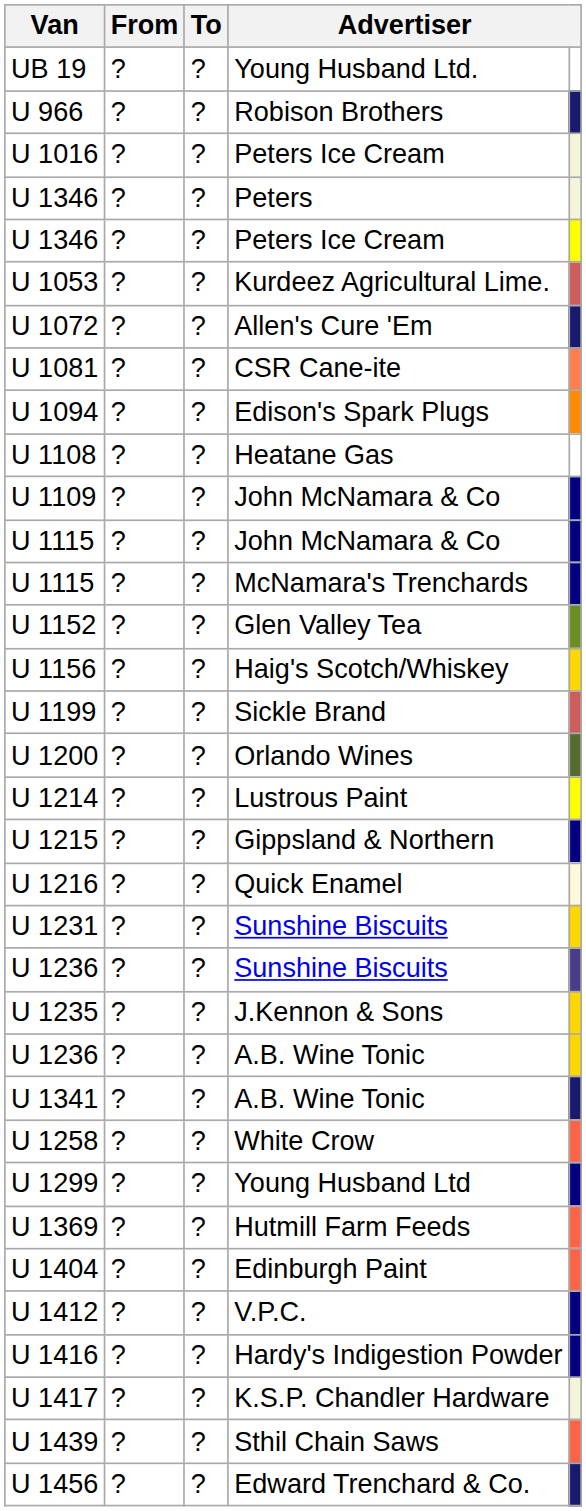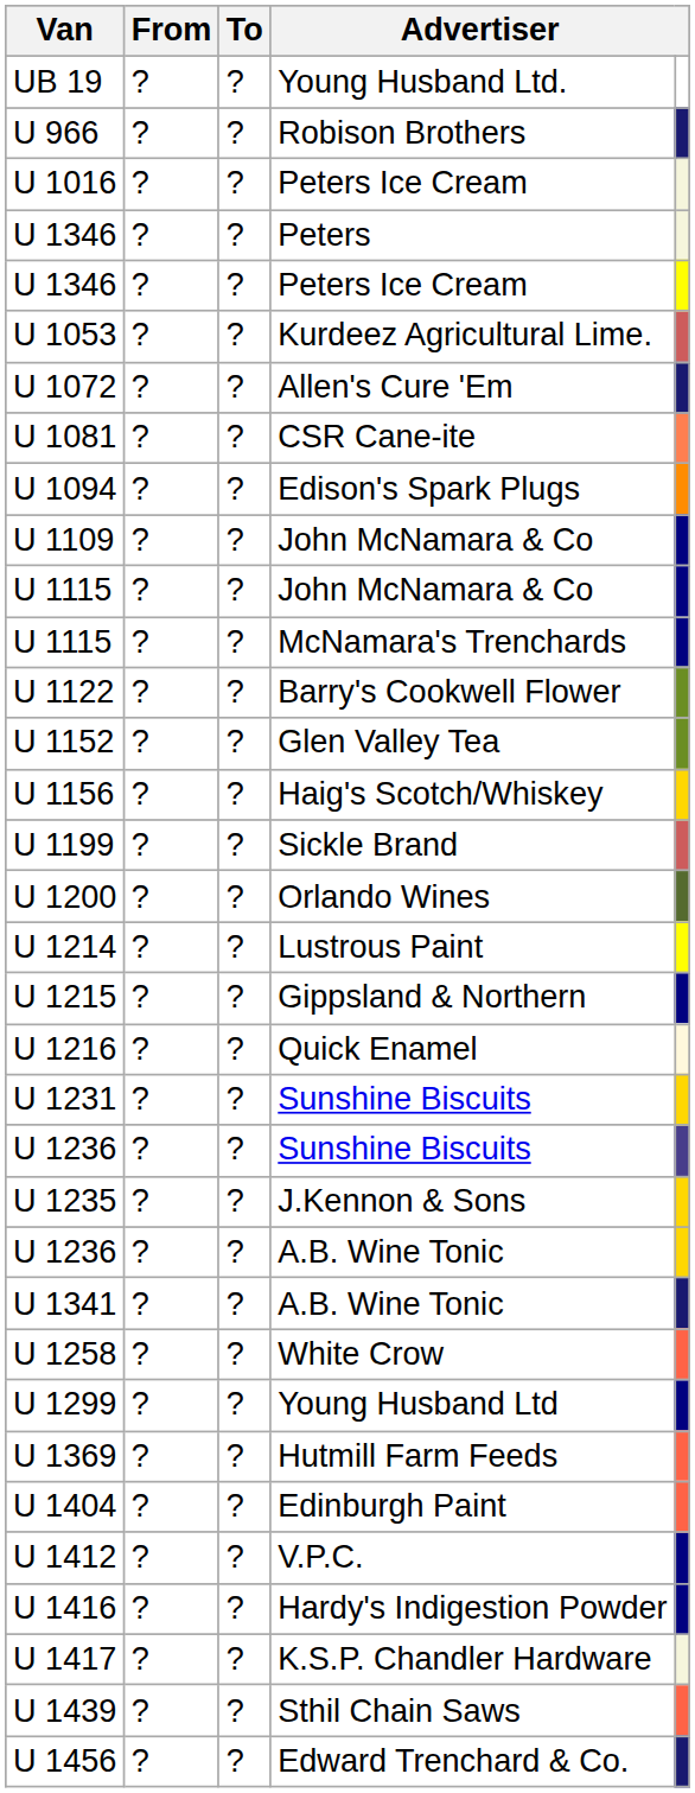- row: U 1108 | ? | ? | Heatane Gas
+ row: U 1122 | ? | ? | Barry's Cookwell Flower
